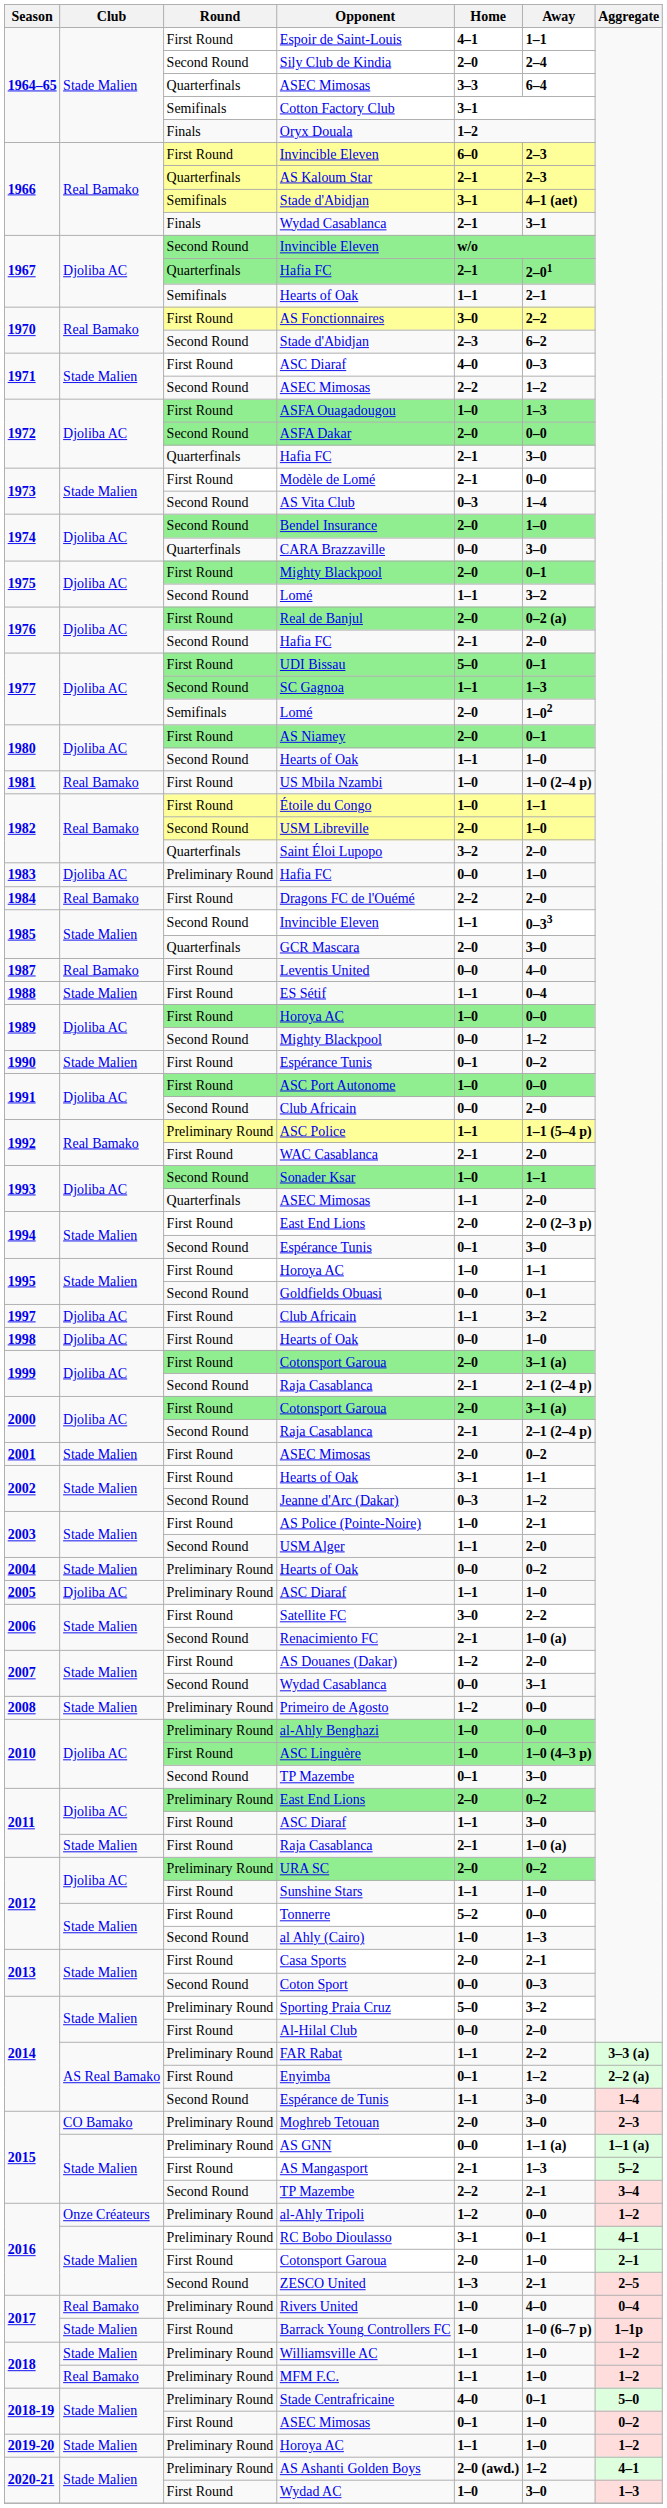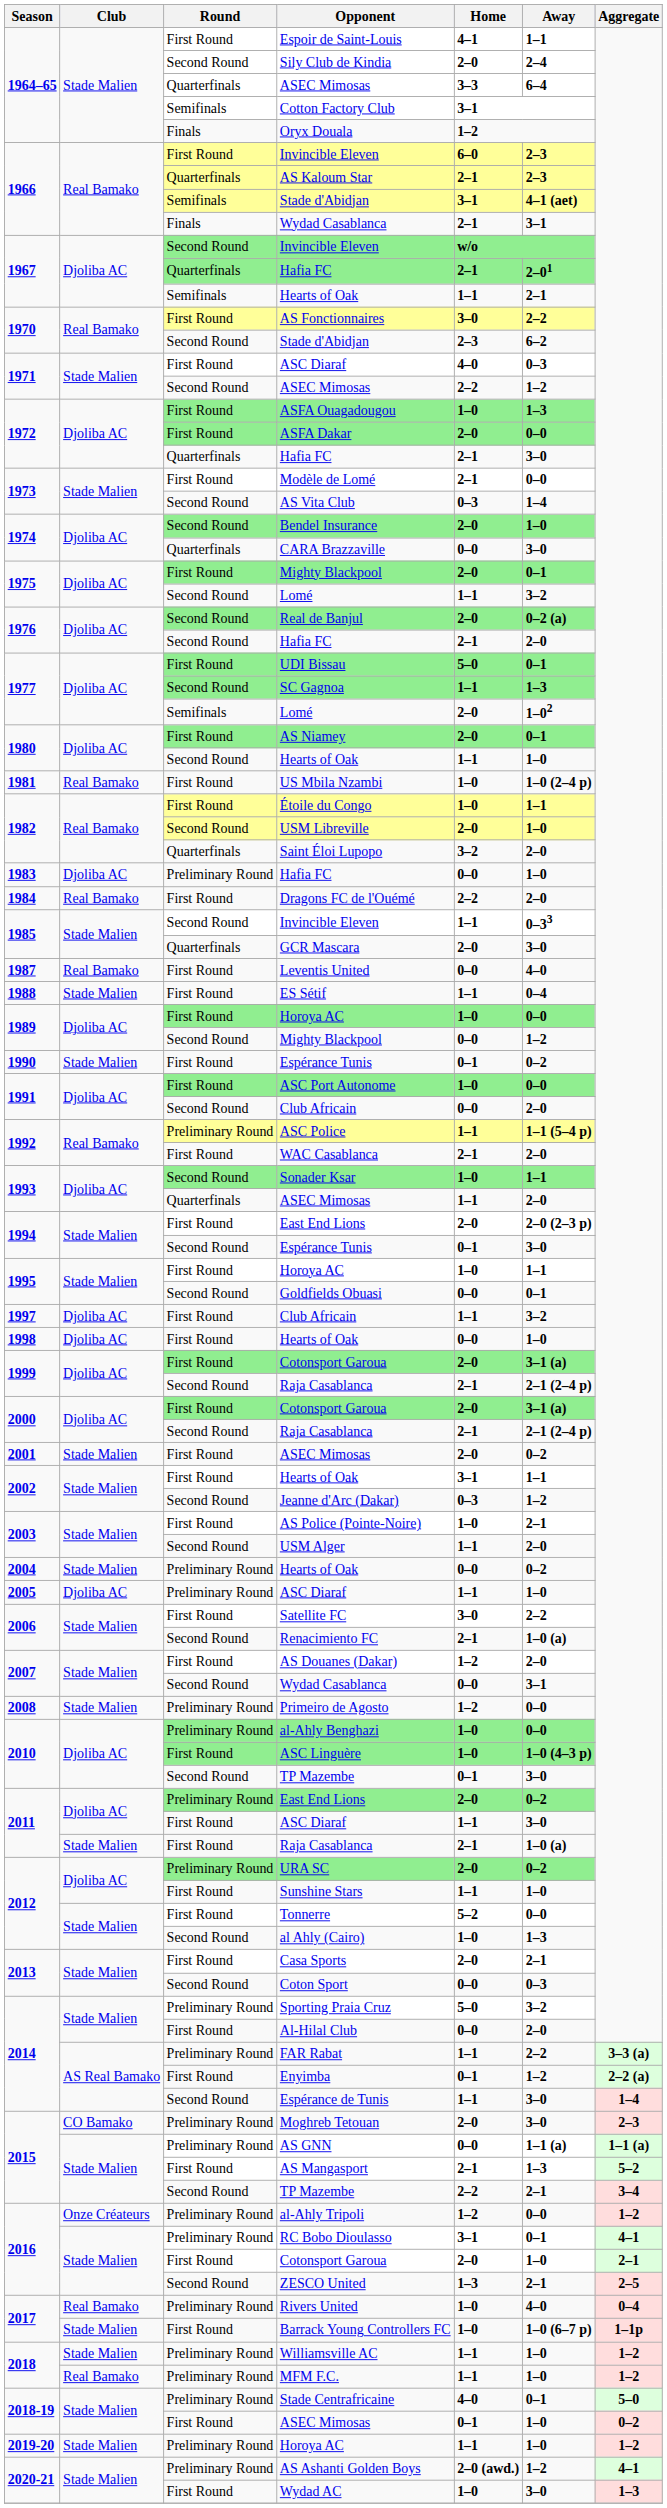ASFA Dakar | Round: Second Round -> First Round
Real de Banjul | Round: First Round -> Second Round
